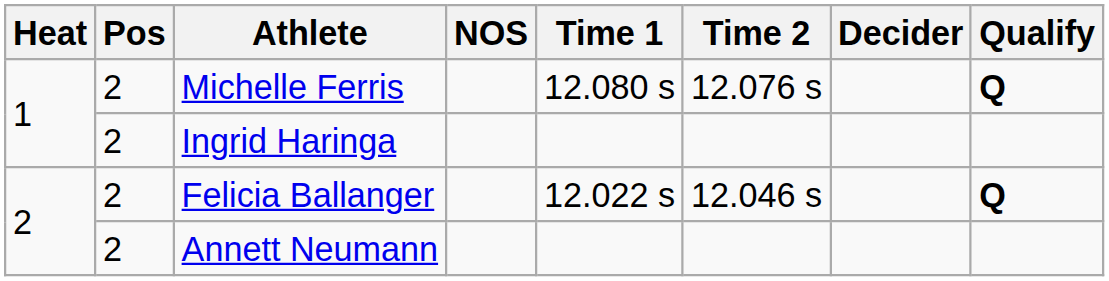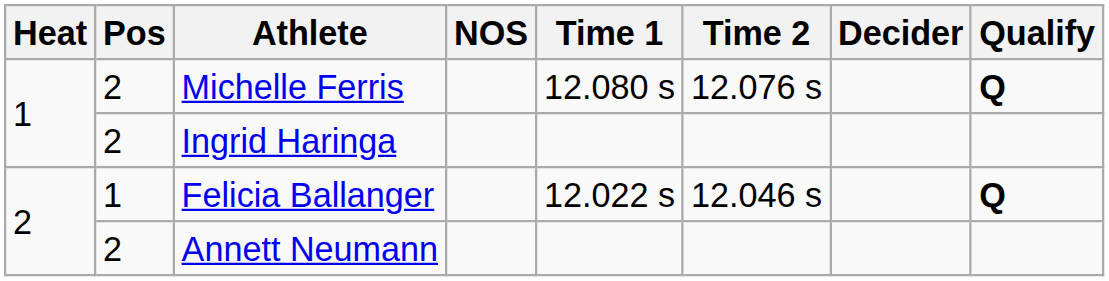Felicia Ballanger | Pos: 2 -> 1
